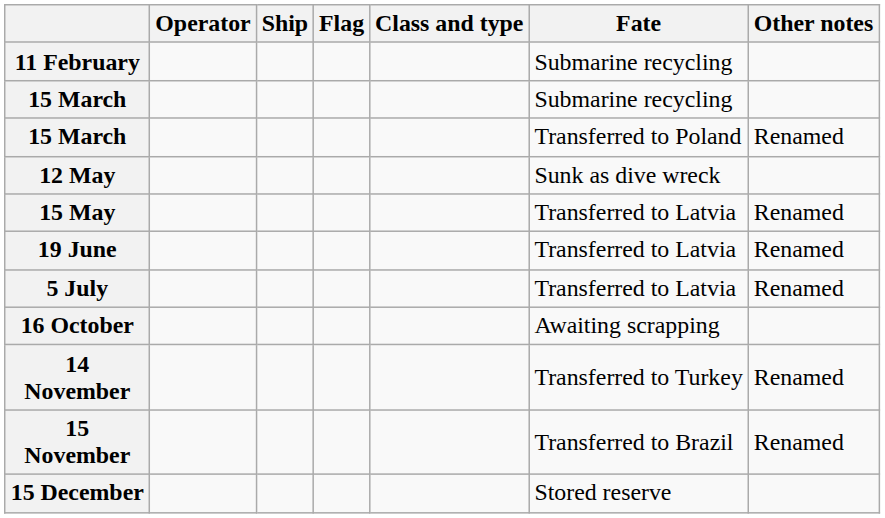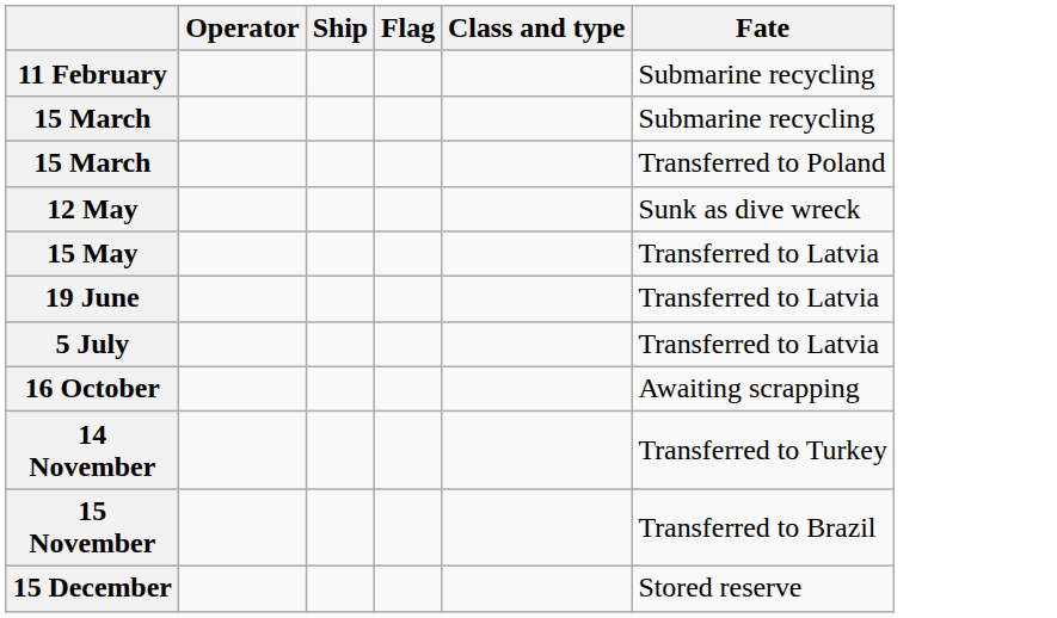- column: Other notes | Renamed | Renamed | Renamed | Renamed | Renamed | Renamed
